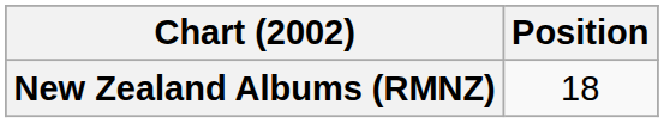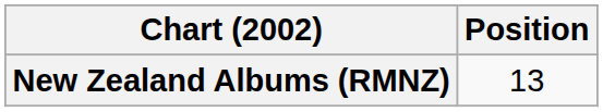New Zealand Albums (RMNZ) | Position: 18 -> 13
